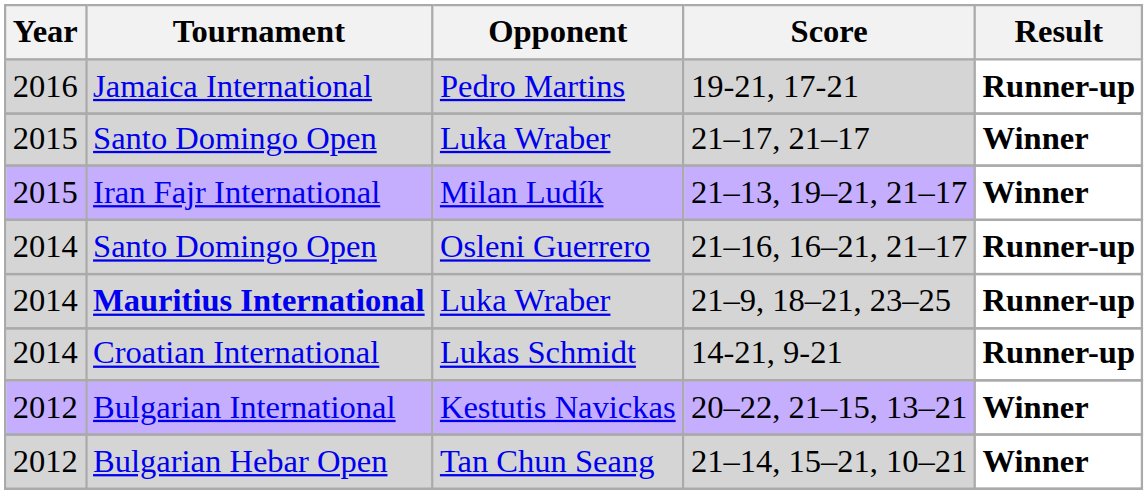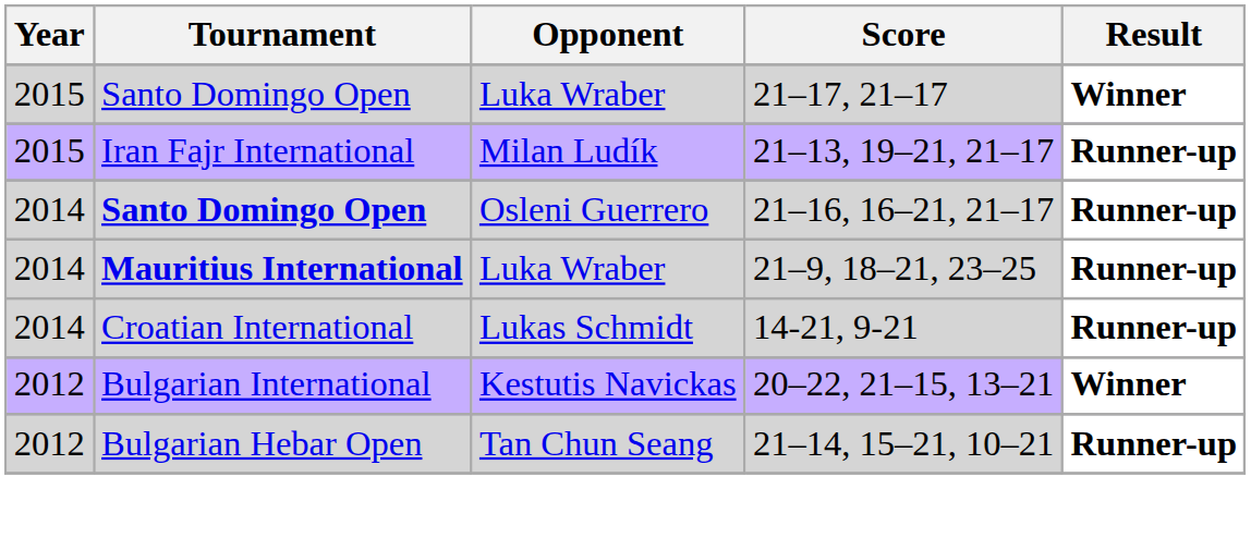- row: 2016 | Jamaica International | Pedro Martins | 19-21, 17-21 | Runner-up
21–13, 19–21, 21–17 | Result: Winner -> Runner-up
21–16, 16–21, 21–17 | Tournament: normal -> bold
21–14, 15–21, 10–21 | Result: Winner -> Runner-up
